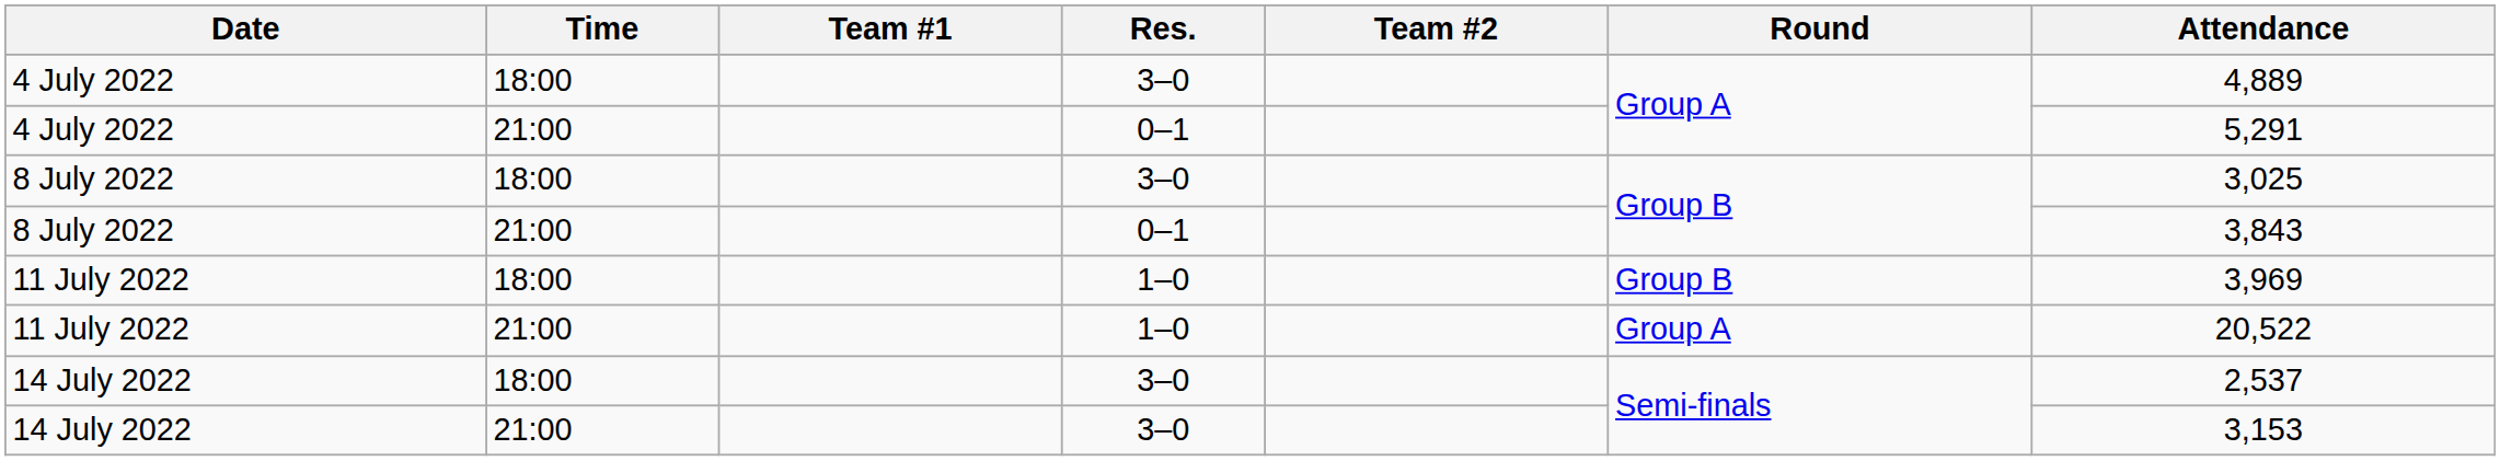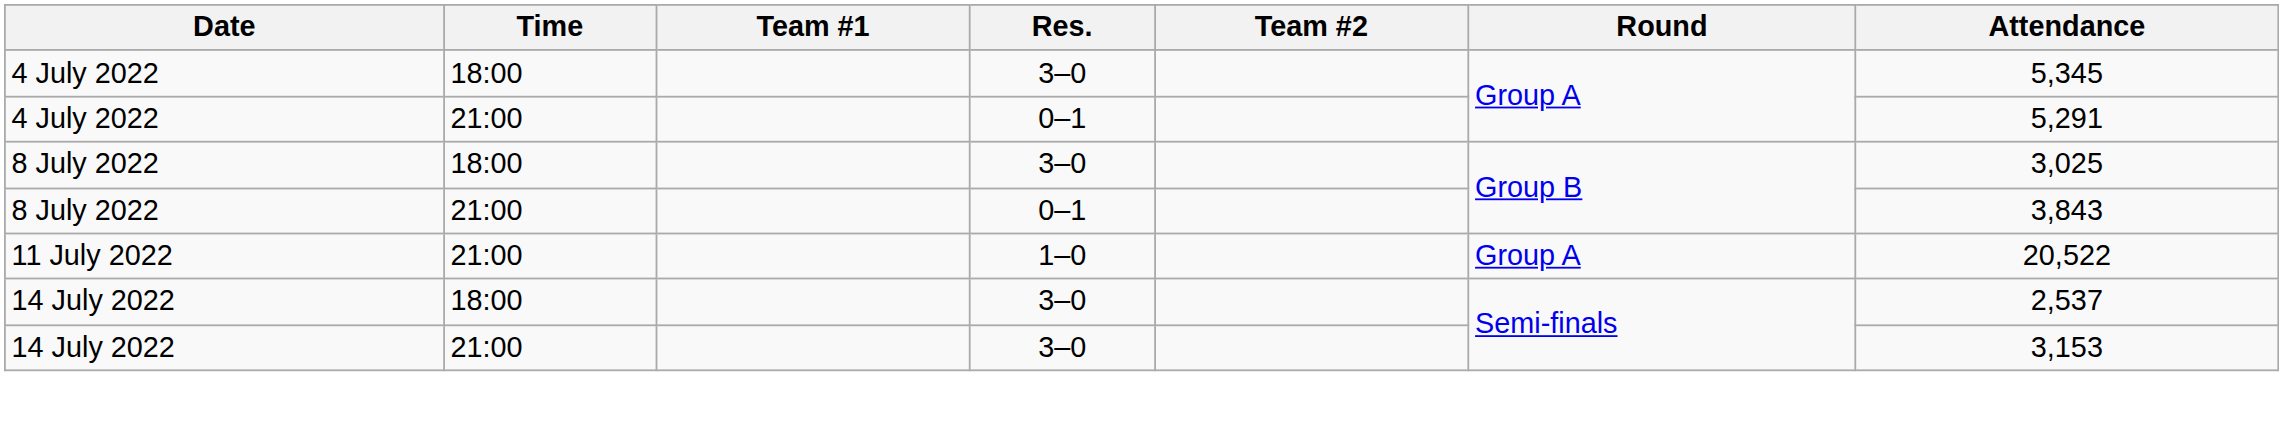4 July 2022 / 18:00 | Attendance: 4,889 -> 5,345
- row: 11 July 2022 | 18:00 | 1–0 | Group B | 3,969
